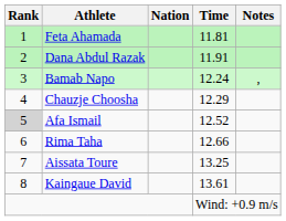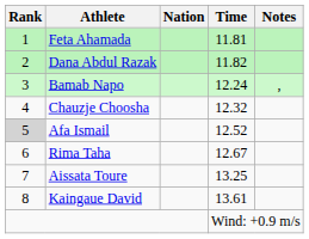Dana Abdul Razak | Time: 11.91 -> 11.82
Chauzje Choosha | Time: 12.29 -> 12.32
Rima Taha | Time: 12.66 -> 12.67
